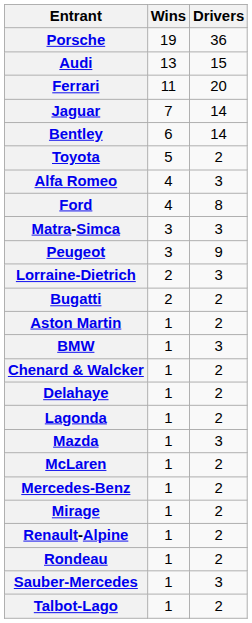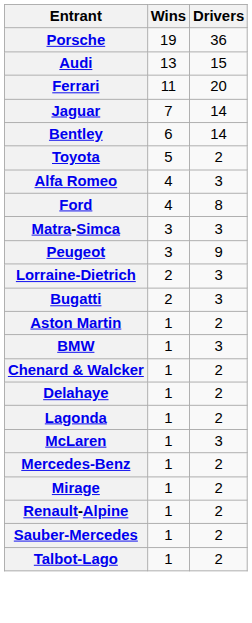Bugatti | Drivers: 2 -> 3
- row: Mazda | 1 | 3
McLaren | Drivers: 2 -> 3
- row: Rondeau | 1 | 2
Sauber-Mercedes | Drivers: 3 -> 2
